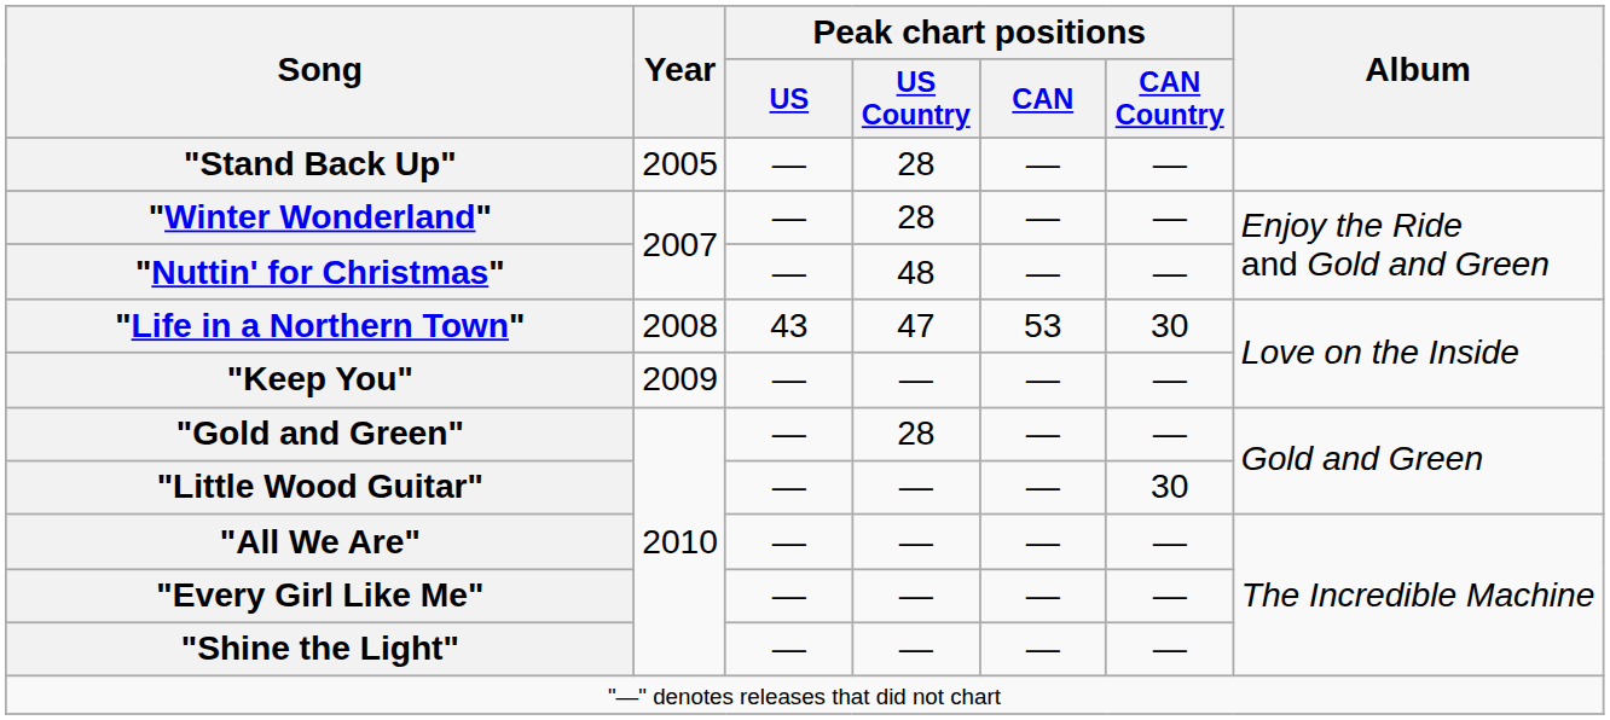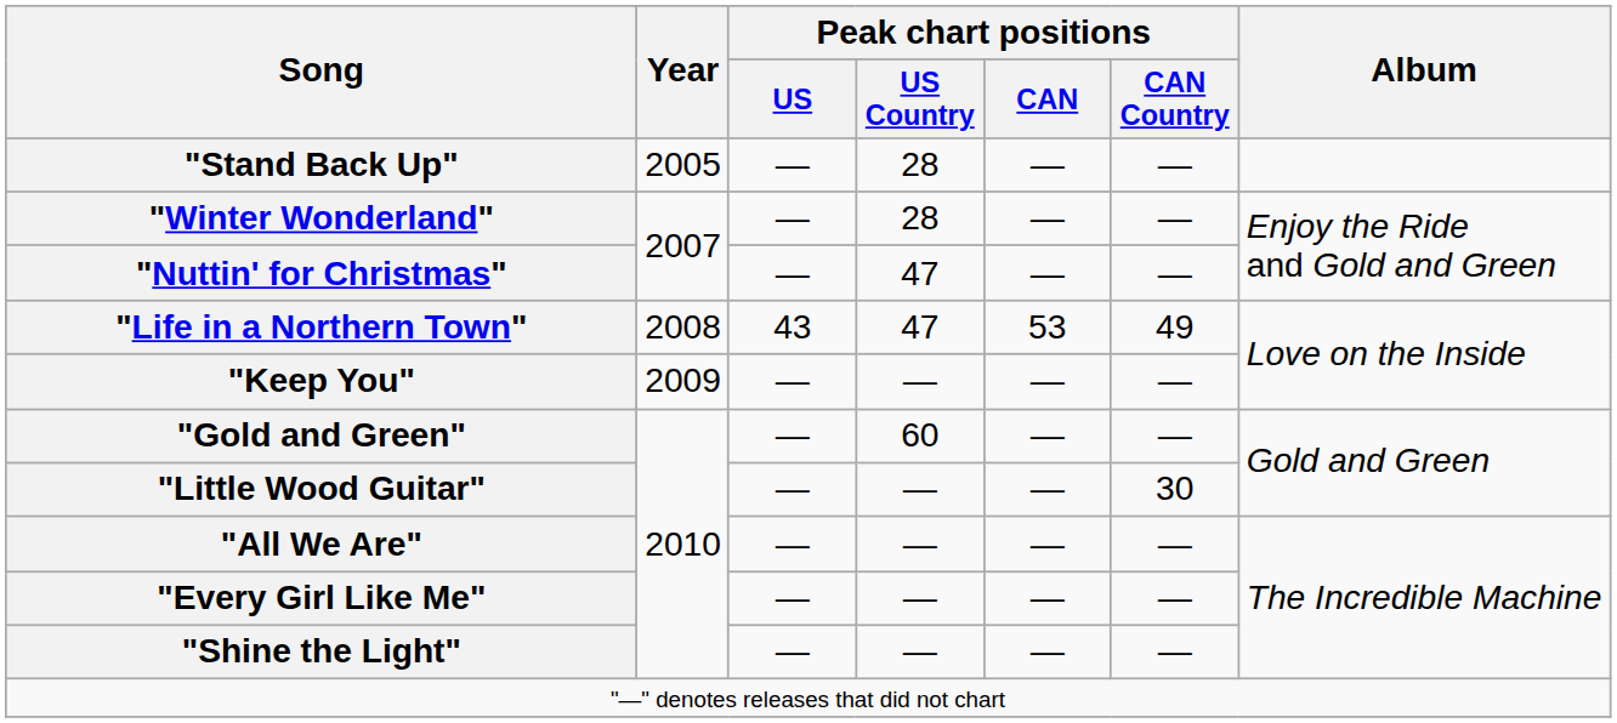"Nuttin' for Christmas" | Peak chart positions / US Country: 48 -> 47
"Life in a Northern Town" | Peak chart positions / CAN Country: 30 -> 49
"Gold and Green" | Peak chart positions / US Country: 28 -> 60
